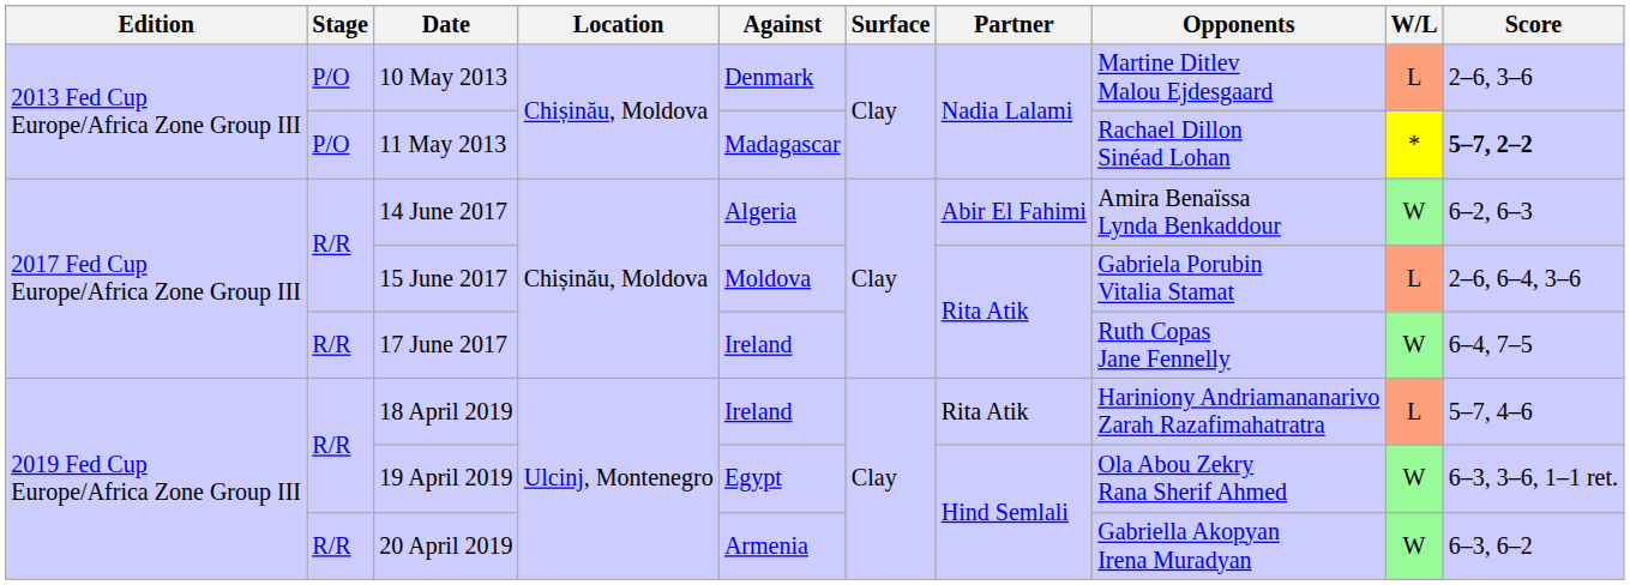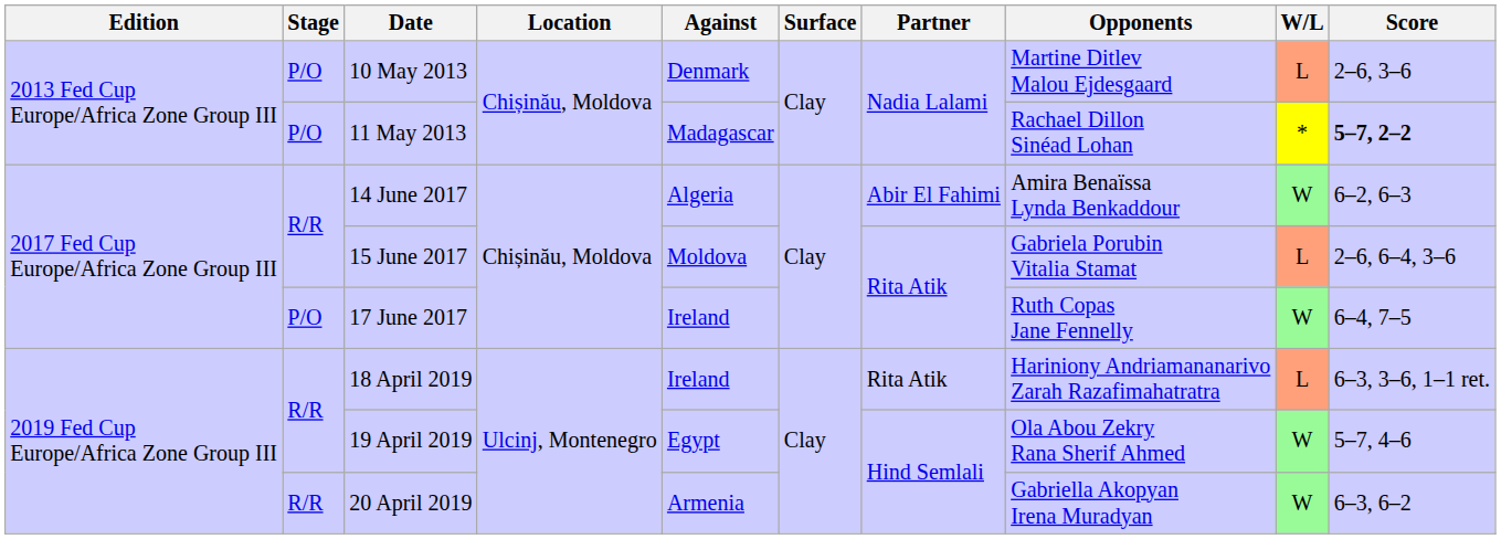17 June 2017 | Stage: R/R -> P/O
18 April 2019 | Score: 5–7, 4–6 -> 6–3, 3–6, 1–1 ret.
19 April 2019 | Score: 6–3, 3–6, 1–1 ret. -> 5–7, 4–6
